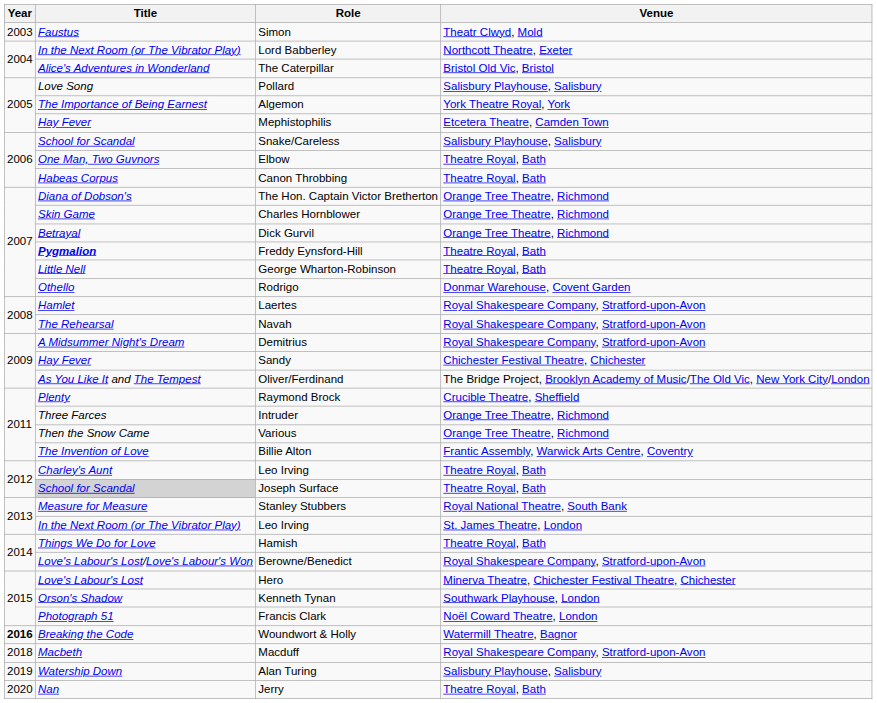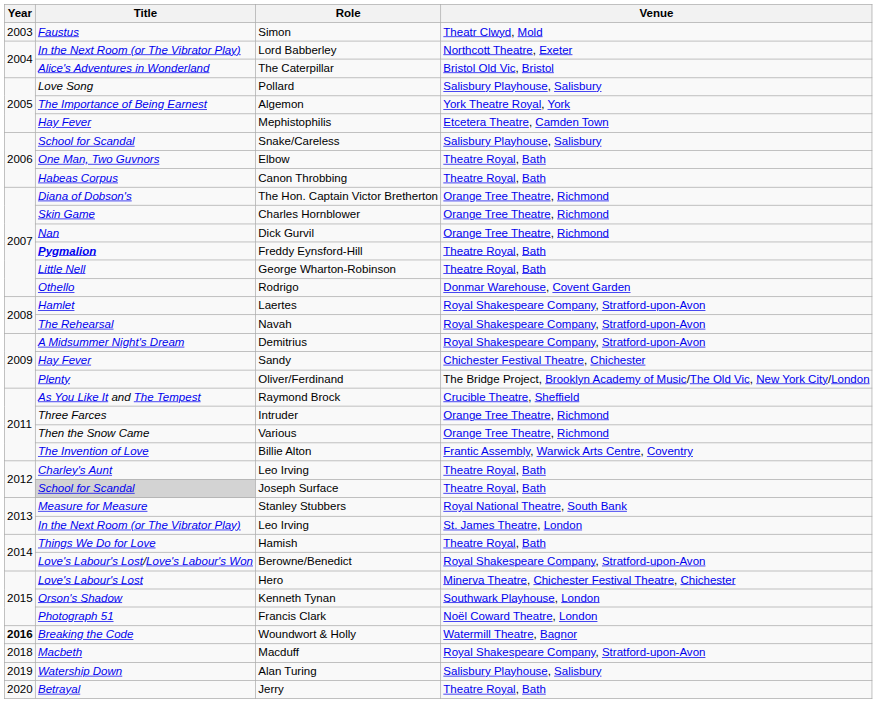Dick Gurvil | Title: Betrayal -> Nan
Oliver/Ferdinand | Title: As You Like It and The Tempest -> Plenty
Raymond Brock | Title: Plenty -> As You Like It and The Tempest
Jerry | Title: Nan -> Betrayal
